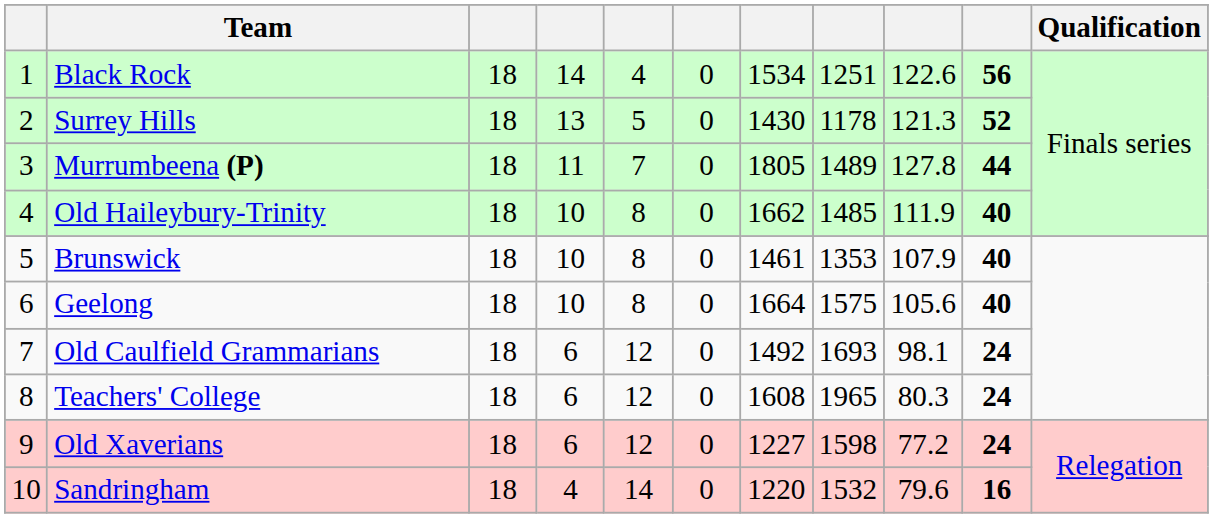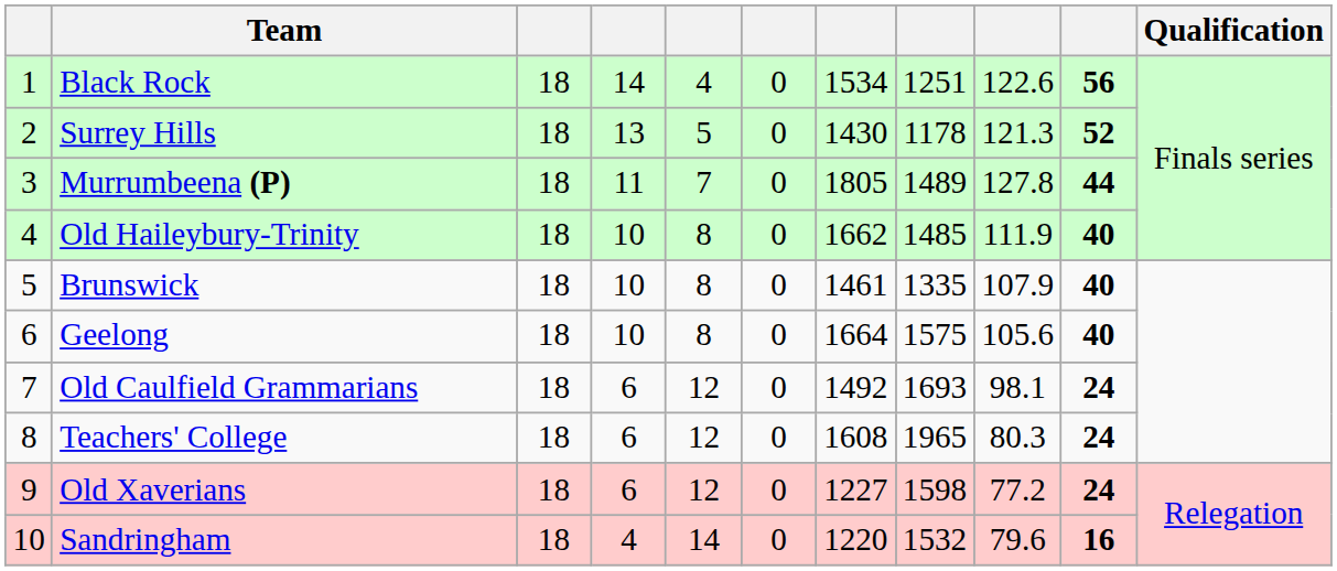Brunswick | column 8: 1353 -> 1335
